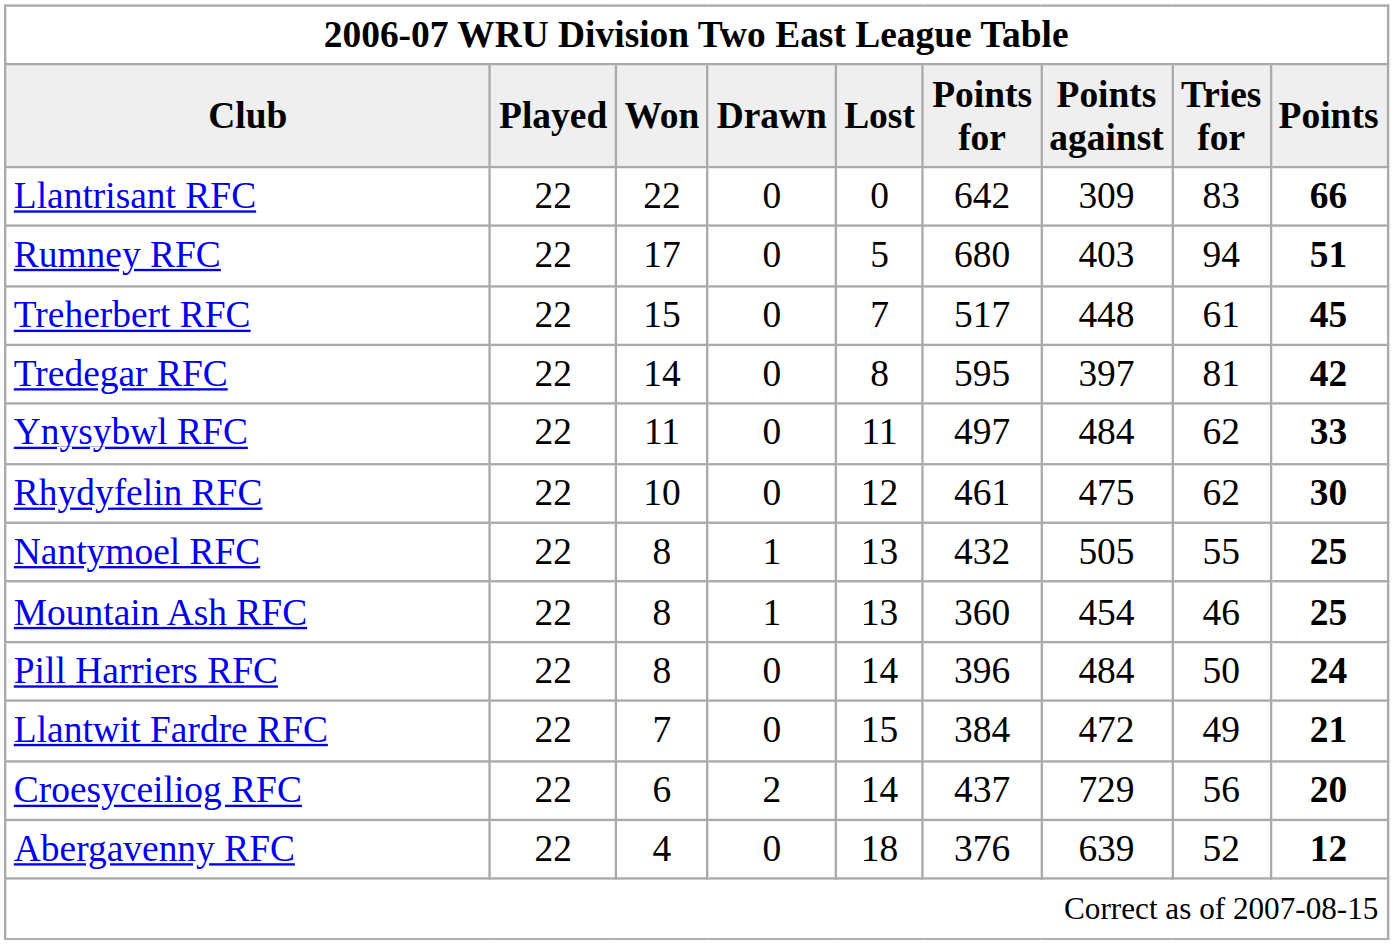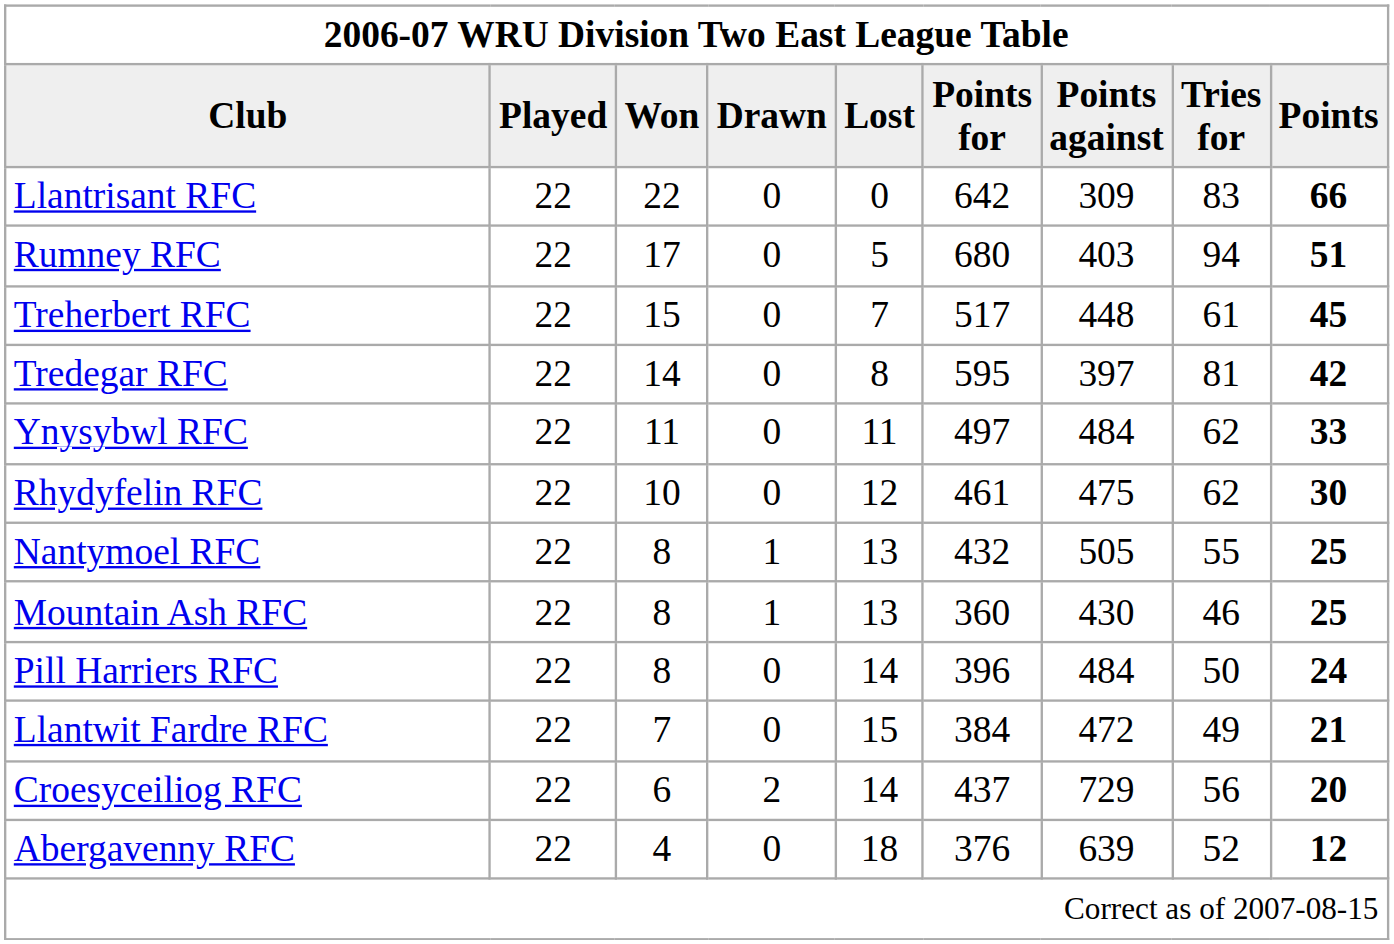Mountain Ash RFC | Points against: 454 -> 430
